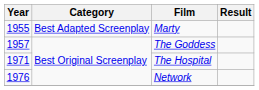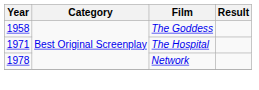- row: 1955 | Best Adapted Screenplay | Marty
The Goddess | Year: 1957 -> 1958
Network | Year: 1976 -> 1978
